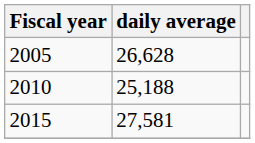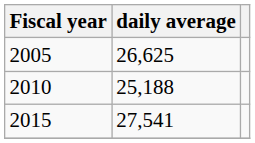2005 | daily average: 26,628 -> 26,625
2015 | daily average: 27,581 -> 27,541
